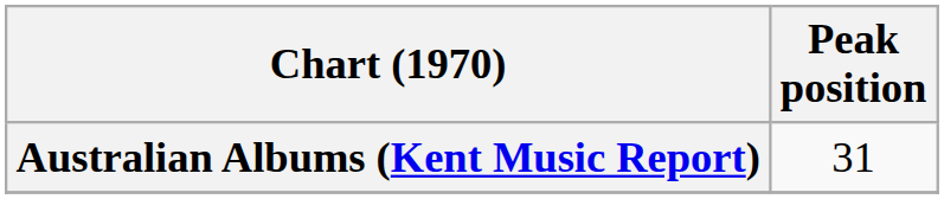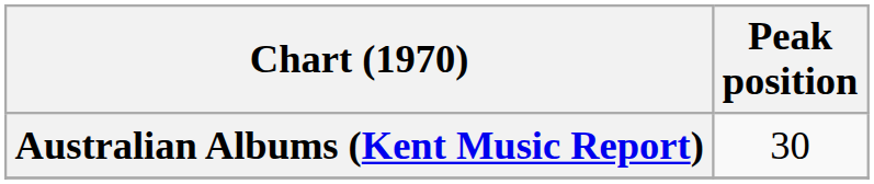Australian Albums (Kent Music Report) | Peak position: 31 -> 30
